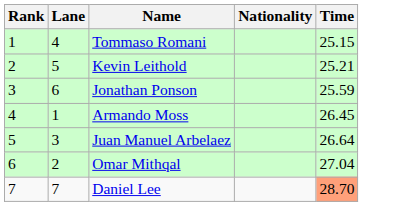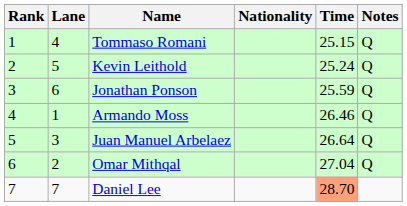+ column: Notes | Q | Q | Q | Q | Q | Q
Kevin Leithold | Time: 25.21 -> 25.24
Armando Moss | Time: 26.45 -> 26.46
